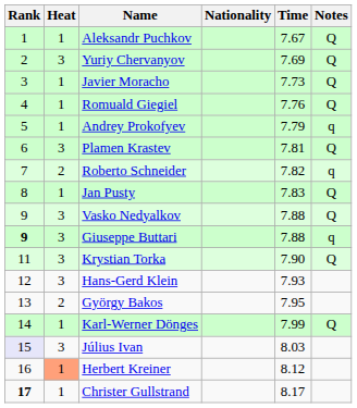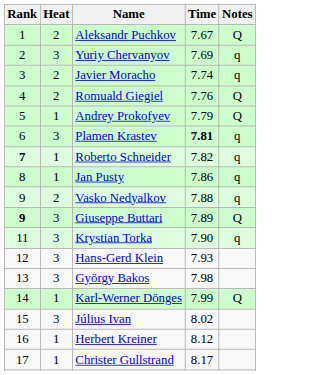- column: Nationality
Aleksandr Puchkov | Heat: 1 -> 2
Yuriy Chervanyov | Notes: Q -> q
Javier Moracho | Heat: 1 -> 2
Javier Moracho | Time: 7.73 -> 7.74
Javier Moracho | Notes: Q -> q
Romuald Giegiel | Heat: 1 -> 2
Andrey Prokofyev | Notes: q -> Q
Plamen Krastev | Time: normal -> bold
Plamen Krastev | Notes: Q -> q
Roberto Schneider | Rank: normal -> bold
Roberto Schneider | Heat: 2 -> 1
Jan Pusty | Time: 7.83 -> 7.86
Jan Pusty | Notes: Q -> q
Vasko Nedyalkov | Heat: 3 -> 2
Vasko Nedyalkov | Notes: Q -> q
Giuseppe Buttari | Time: 7.88 -> 7.89
Giuseppe Buttari | Notes: q -> Q
Krystian Torka | Notes: Q -> q
György Bakos | Heat: 2 -> 3
György Bakos | Time: 7.95 -> 7.98
Július Ivan | Rank: lavender background -> no background
Július Ivan | Time: 8.03 -> 8.02
Herbert Kreiner | Heat: lightsalmon background -> no background
Christer Gullstrand | Rank: bold -> normal
